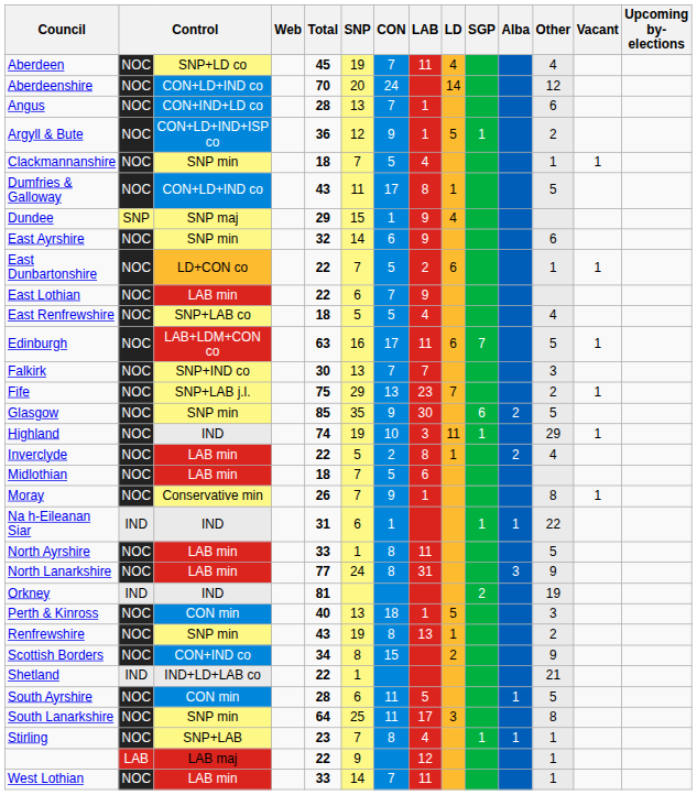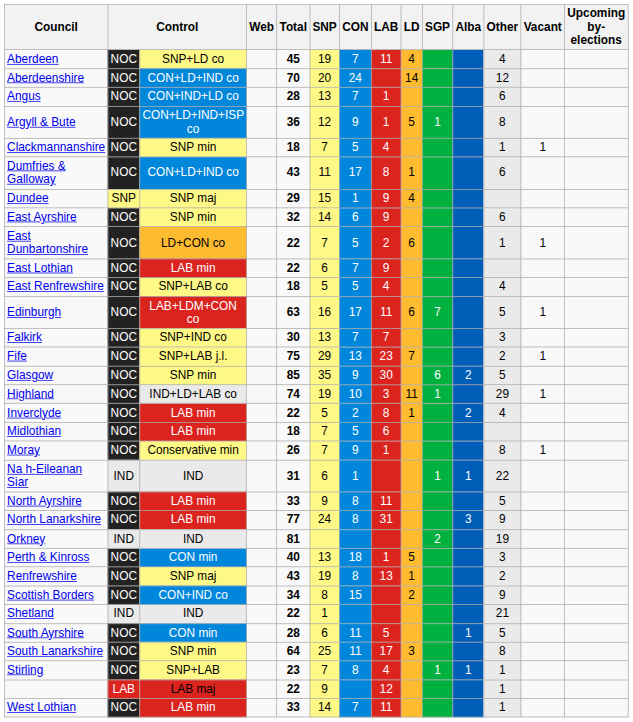Argyll & Bute | Other: 2 -> 8
Dumfries & Galloway | Other: 5 -> 6
Highland | column 3: IND -> IND+LD+LAB co
North Ayrshire | SNP: 1 -> 9
Renfrewshire | column 3: SNP min -> SNP maj
Shetland | column 3: IND+LD+LAB co -> IND
